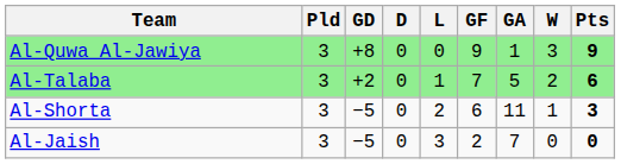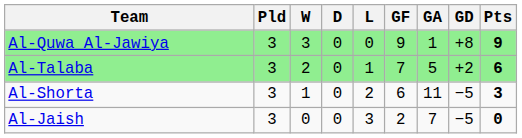columns swapped: W <-> GD
